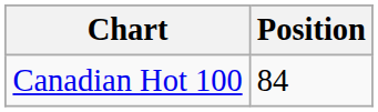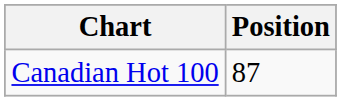Canadian Hot 100 | Position: 84 -> 87
